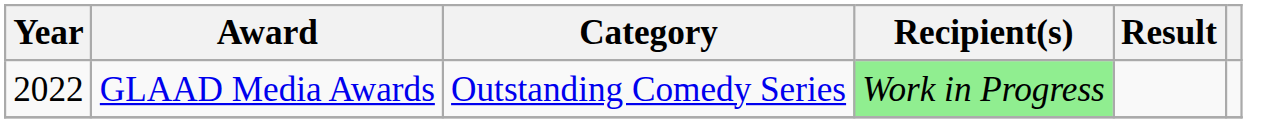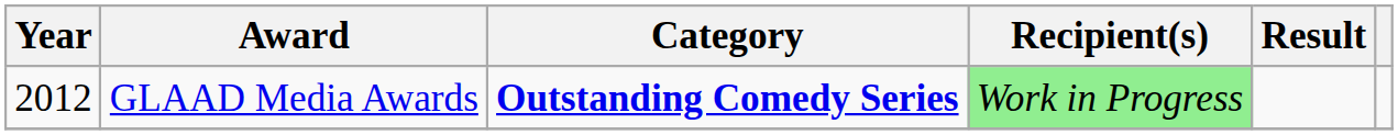GLAAD Media Awards | Year: 2022 -> 2012
GLAAD Media Awards | Category: normal -> bold
